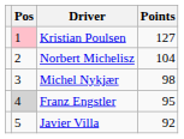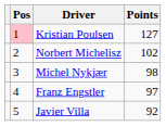Norbert Michelisz | Points: 104 -> 102
Franz Engstler | Pos: lightgrey background -> no background
Franz Engstler | Points: 95 -> 97
